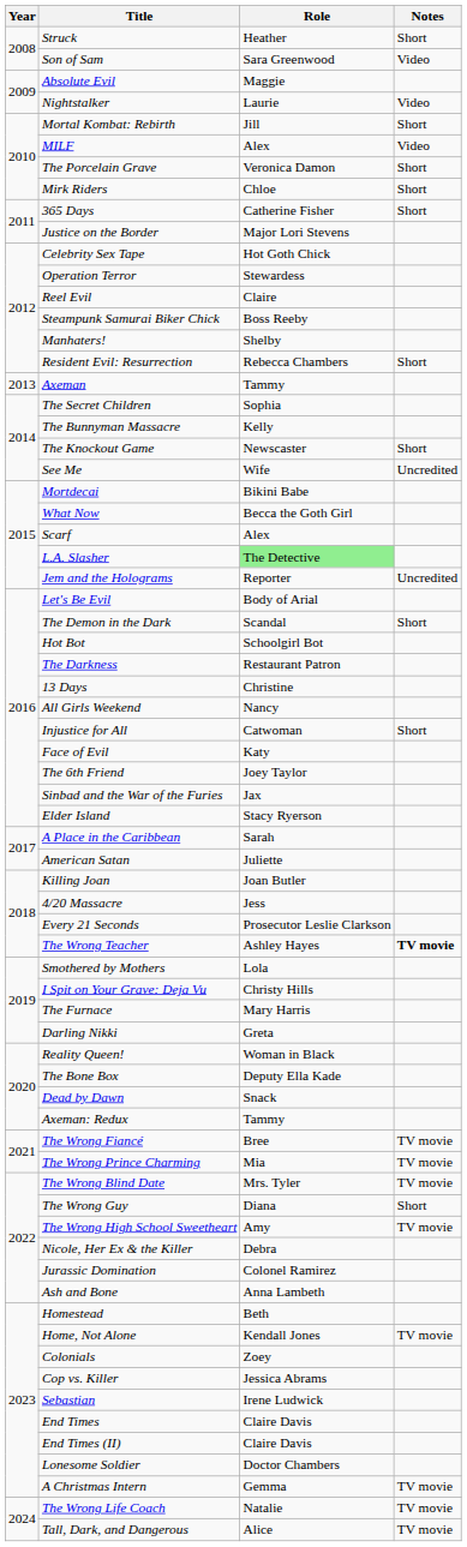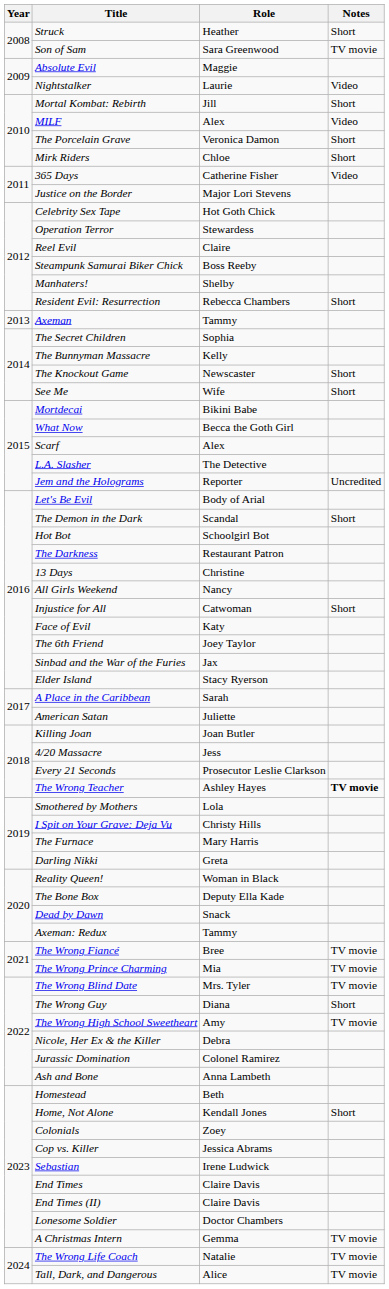Son of Sam | Notes: Video -> TV movie
365 Days | Notes: Short -> Video
See Me | Notes: Uncredited -> Short
L.A. Slasher | Role: lightgreen background -> no background
Home, Not Alone | Notes: TV movie -> Short
